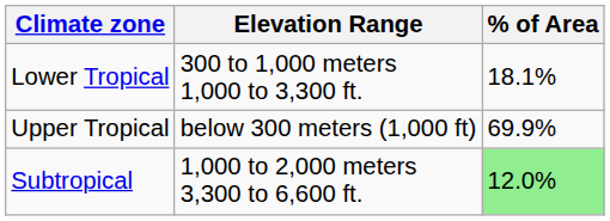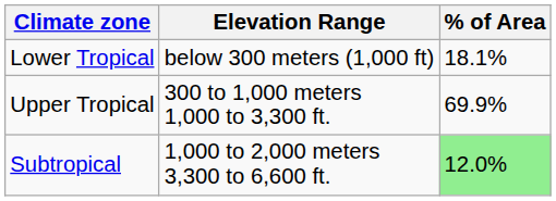Lower Tropical | Elevation Range: 300 to 1,000 meters 1,000 to 3,300 ft. -> below 300 meters (1,000 ft)
Upper Tropical | Elevation Range: below 300 meters (1,000 ft) -> 300 to 1,000 meters 1,000 to 3,300 ft.
